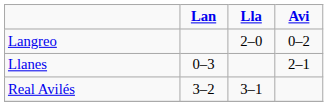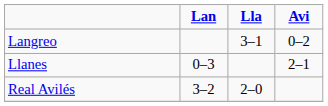Langreo | Lla: 2–0 -> 3–1
Real Avilés | Lla: 3–1 -> 2–0
